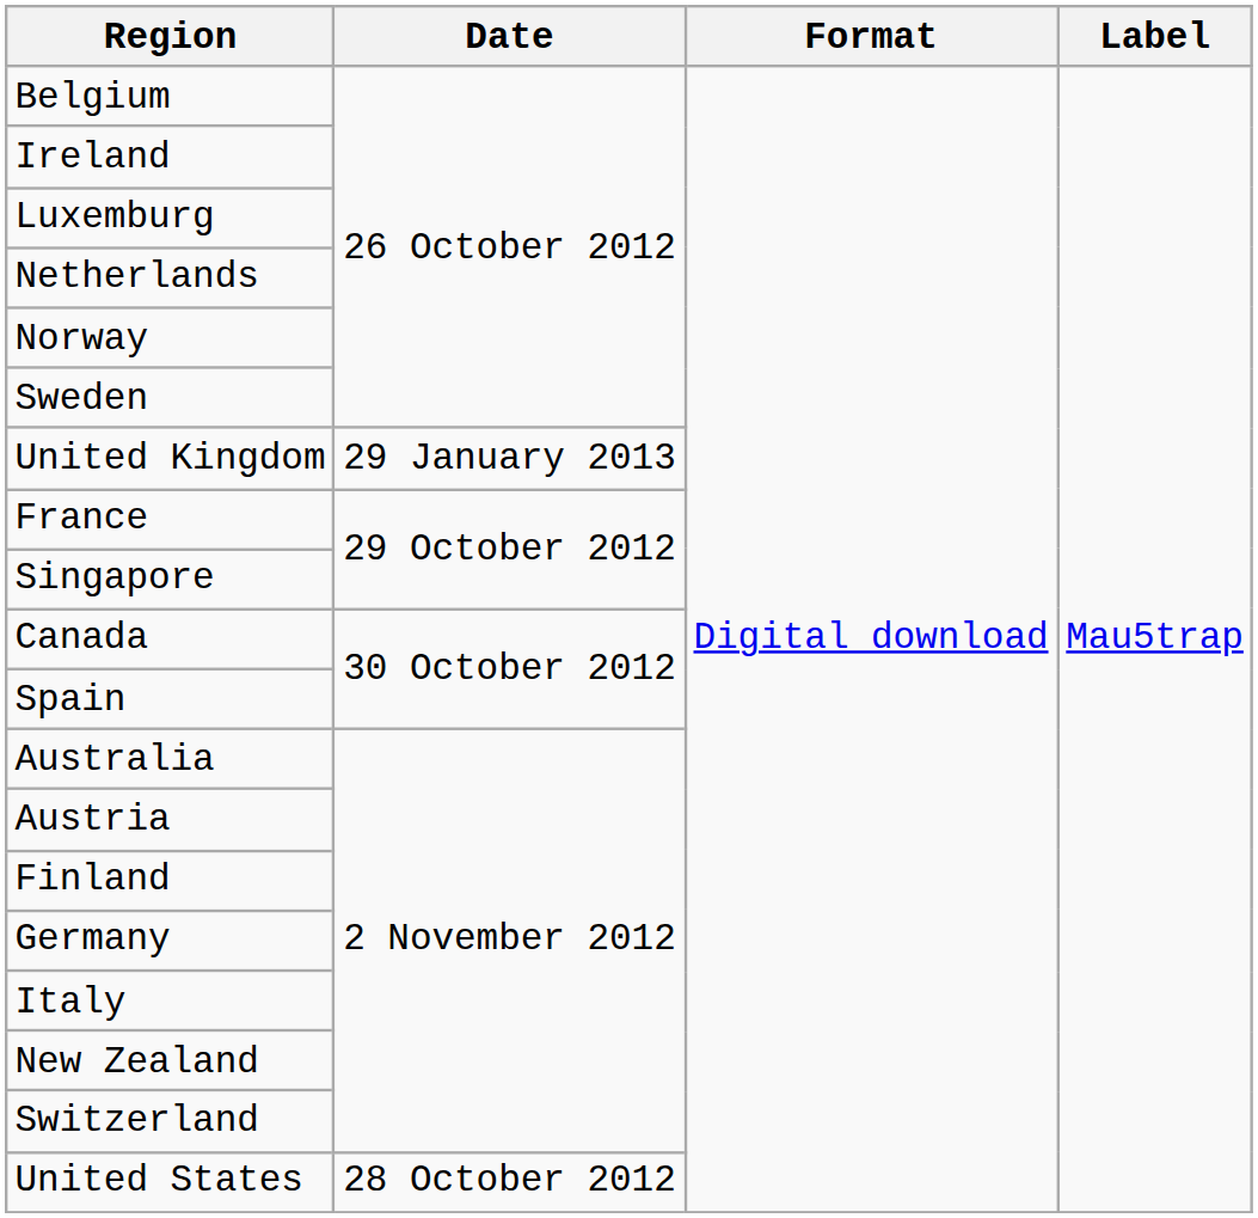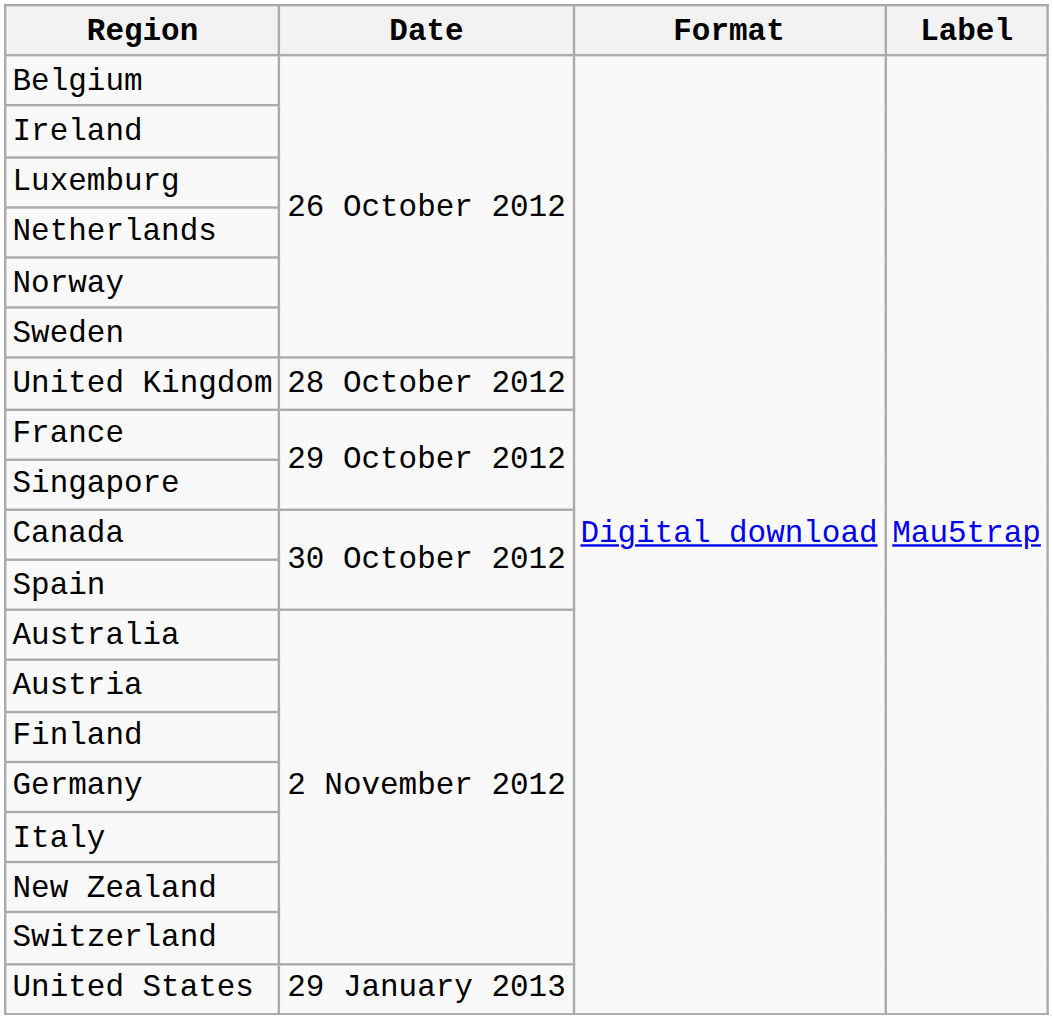United Kingdom | Date: 29 January 2013 -> 28 October 2012
United States | Date: 28 October 2012 -> 29 January 2013
